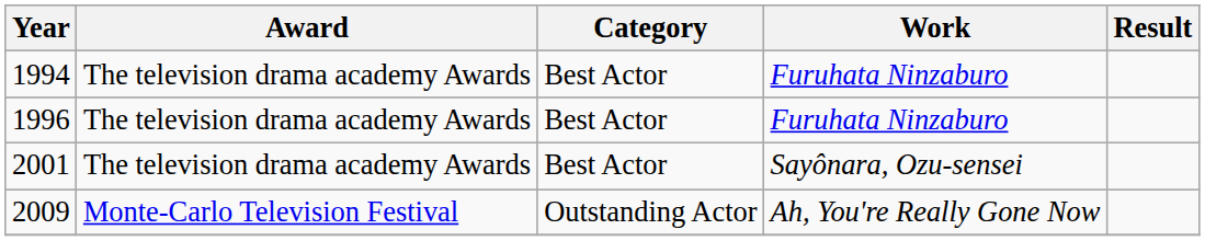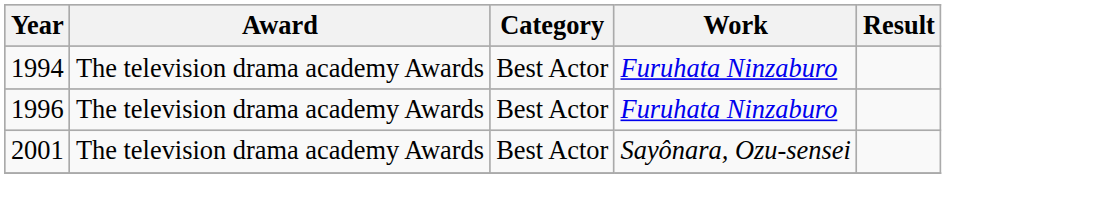- row: 2009 | Monte-Carlo Television Festival | Outstanding Actor | Ah, You're Really Gone Now
